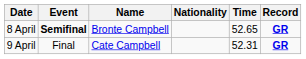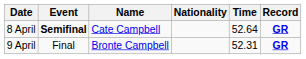8 April | Name: Bronte Campbell -> Cate Campbell
8 April | Time: 52.65 -> 52.64
9 April | Name: Cate Campbell -> Bronte Campbell
